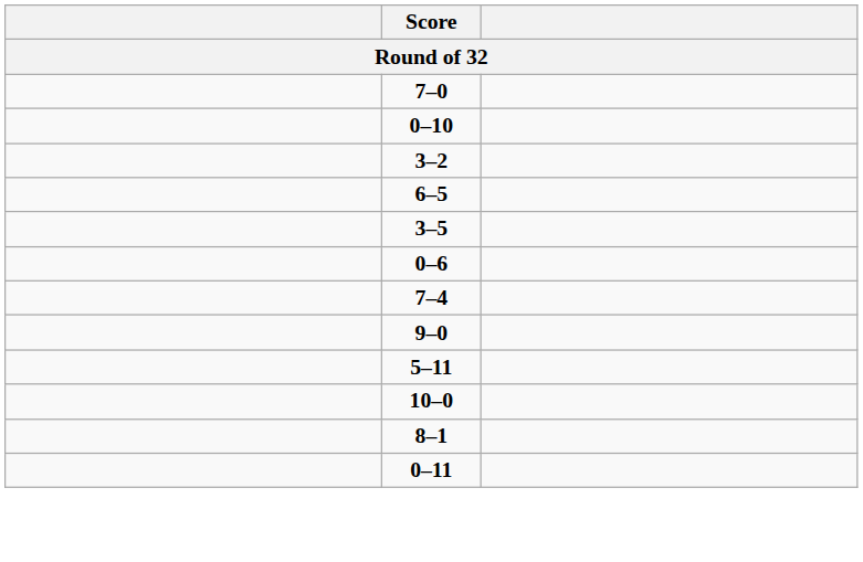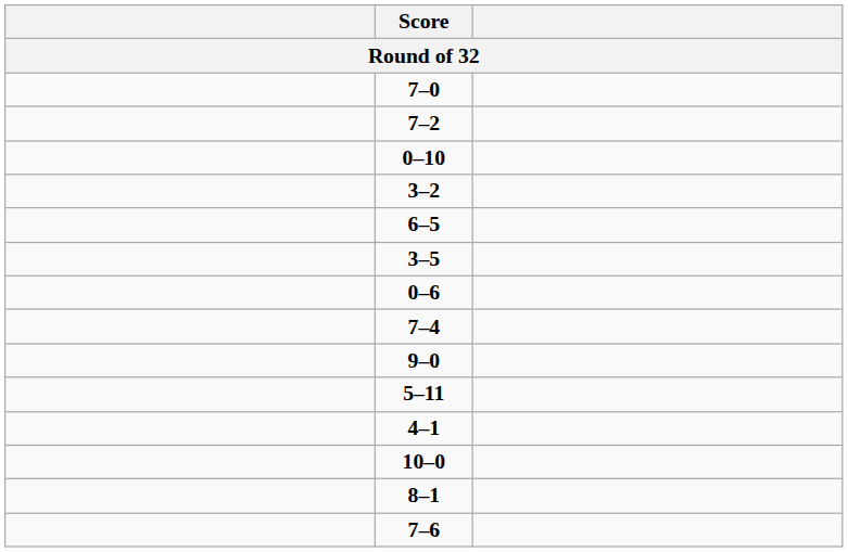+ row: 7–2
+ row: 4–1
- row: 0–11
+ row: 7–6
